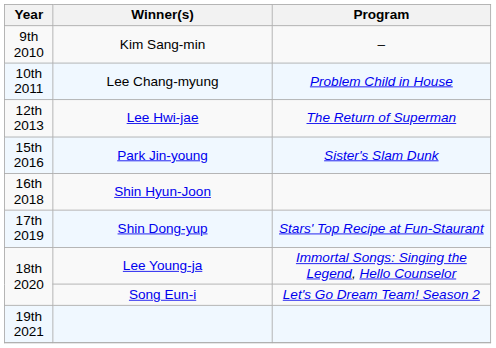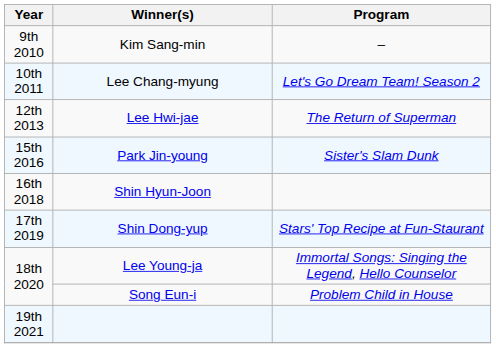Lee Chang-myung | Program: Problem Child in House -> Let's Go Dream Team! Season 2
Song Eun-i | Program: Let's Go Dream Team! Season 2 -> Problem Child in House
